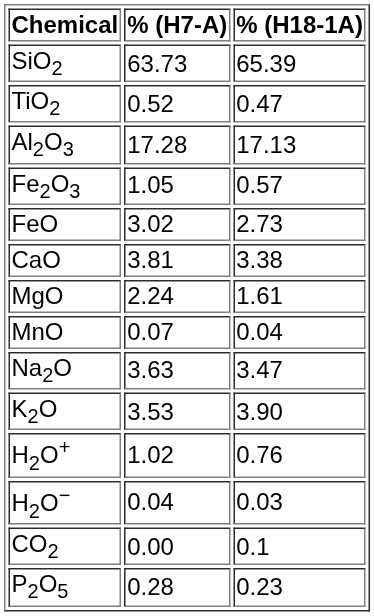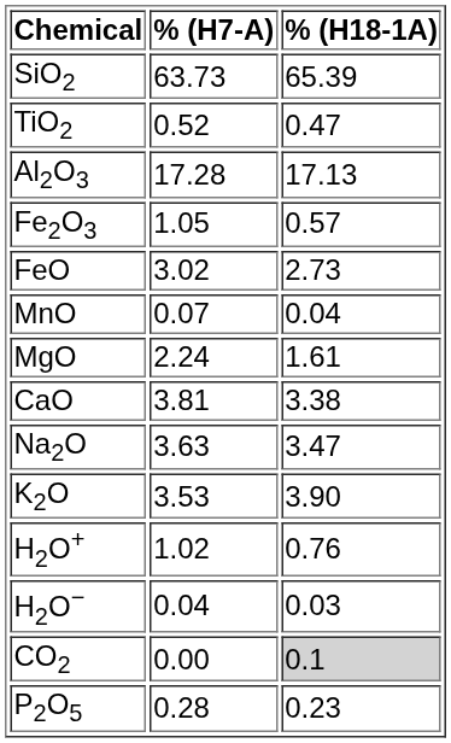rows swapped: MnO <-> CaO
CO2 | % (H18-1A): no background -> lightgrey background
